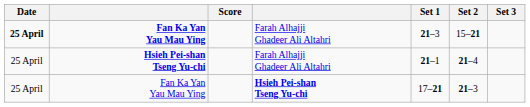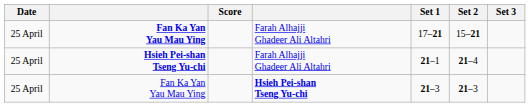Fan Ka Yan Yau Mau Ying / Farah Alhajji Ghadeer Ali Altahri | Date: bold -> normal
Fan Ka Yan Yau Mau Ying / Farah Alhajji Ghadeer Ali Altahri | Set 1: 21–3 -> 17–21
Fan Ka Yan Yau Mau Ying / Hsieh Pei-shan Tseng Yu-chi | Set 1: 17–21 -> 21–3
